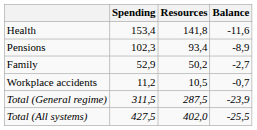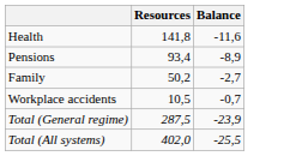- column: Spending | 153,4 | 102,3 | 52,9 | 11,2 | 311,5 | 427,5
